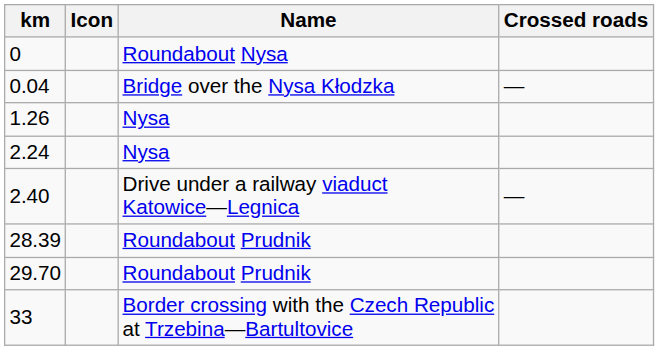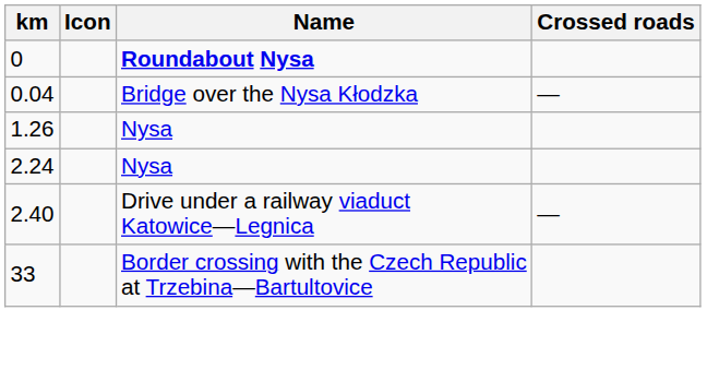0 | Name: normal -> bold
- row: 28.39 | Roundabout Prudnik
- row: 29.70 | Roundabout Prudnik
